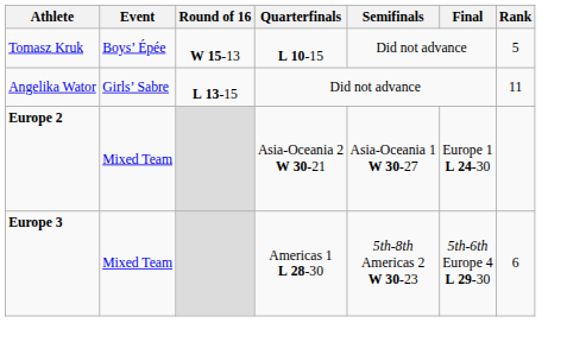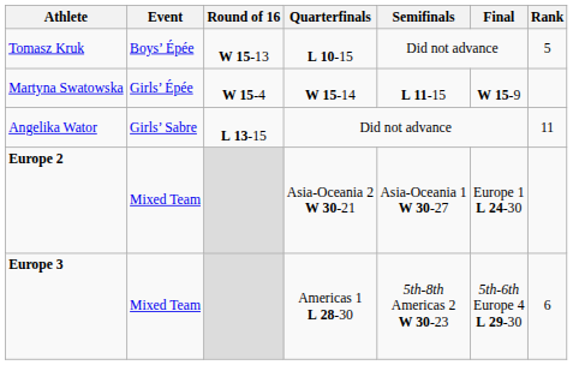+ row: Martyna Swatowska | Girls’ Épée | W 15-4 | W 15-14 | L 11-15 | W 15-9
